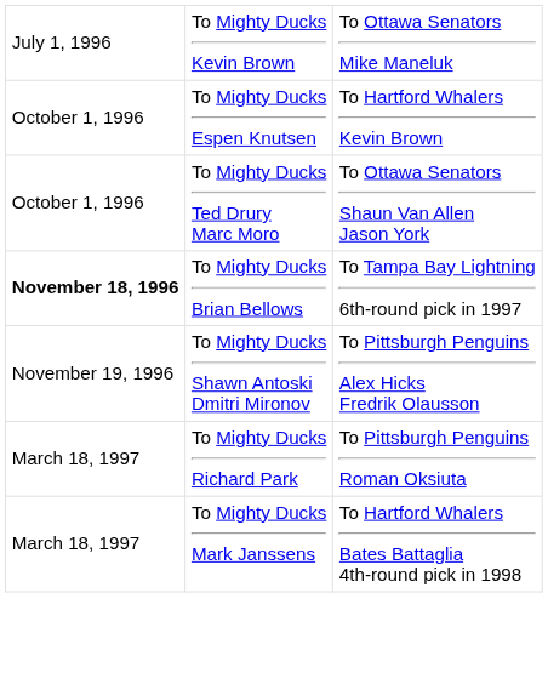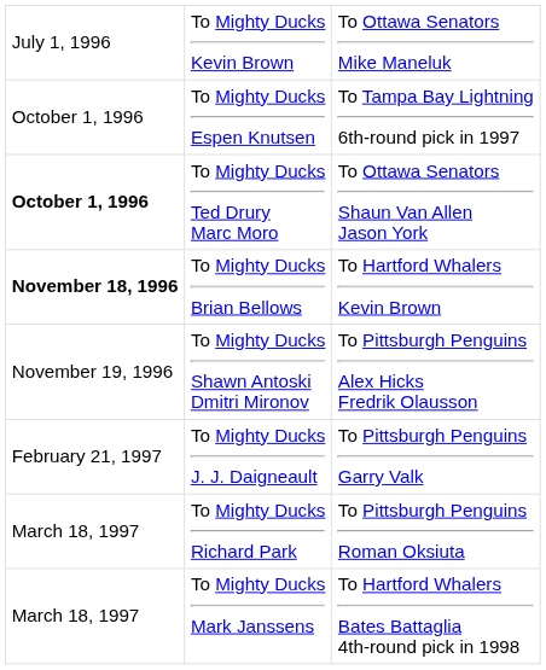To Mighty Ducks Espen Knutsen | column 3: To Hartford Whalers Kevin Brown -> To Tampa Bay Lightning 6th-round pick in 1997
To Mighty Ducks Ted Drury Marc Moro | column 1: normal -> bold
To Mighty Ducks Brian Bellows | column 3: To Tampa Bay Lightning 6th-round pick in 1997 -> To Hartford Whalers Kevin Brown
+ row: February 21, 1997 | To Mighty Ducks J. J. Daigneault | To Pittsburgh Penguins Garry Valk
